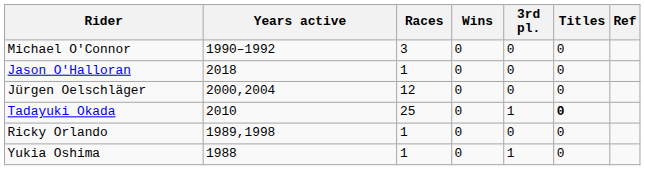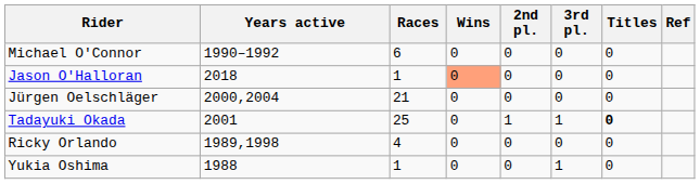+ column: 2nd pl. | 0 | 0 | 0 | 1 | 0 | 0
Michael O'Connor | Races: 3 -> 6
Jason O'Halloran | Wins: no background -> lightsalmon background
Jürgen Oelschläger | Races: 12 -> 21
Tadayuki Okada | Years active: 2010 -> 2001
Ricky Orlando | Races: 1 -> 4
